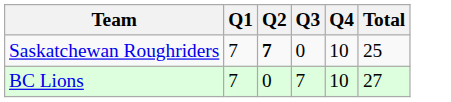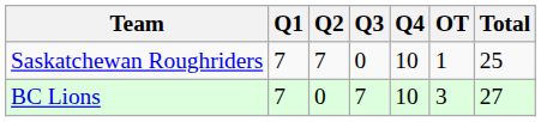+ column: OT | 1 | 3
Saskatchewan Roughriders | Q2: bold -> normal
